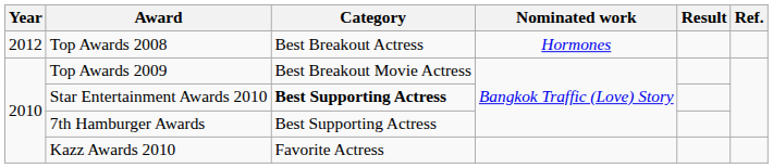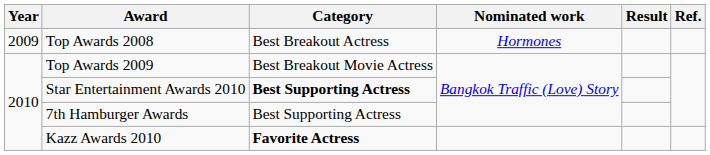Top Awards 2008 | Year: 2012 -> 2009
Kazz Awards 2010 | Category: normal -> bold
